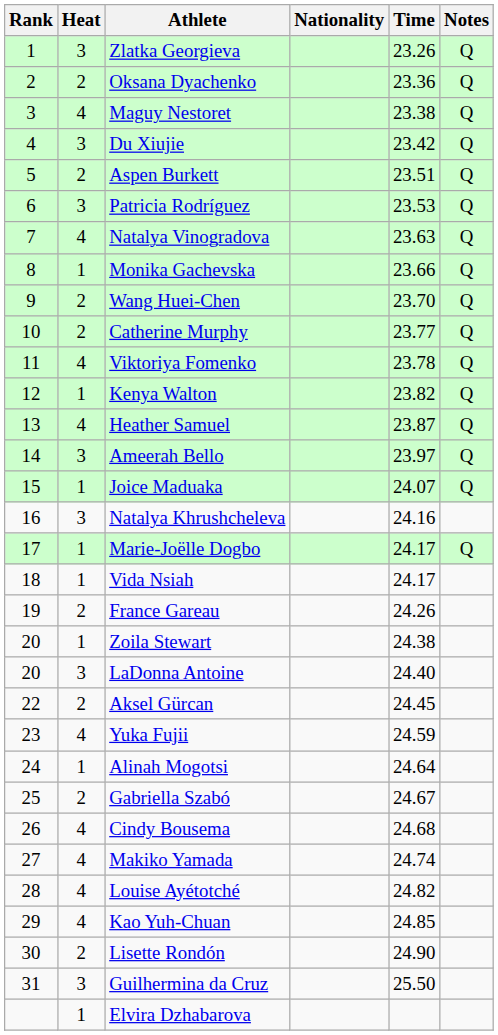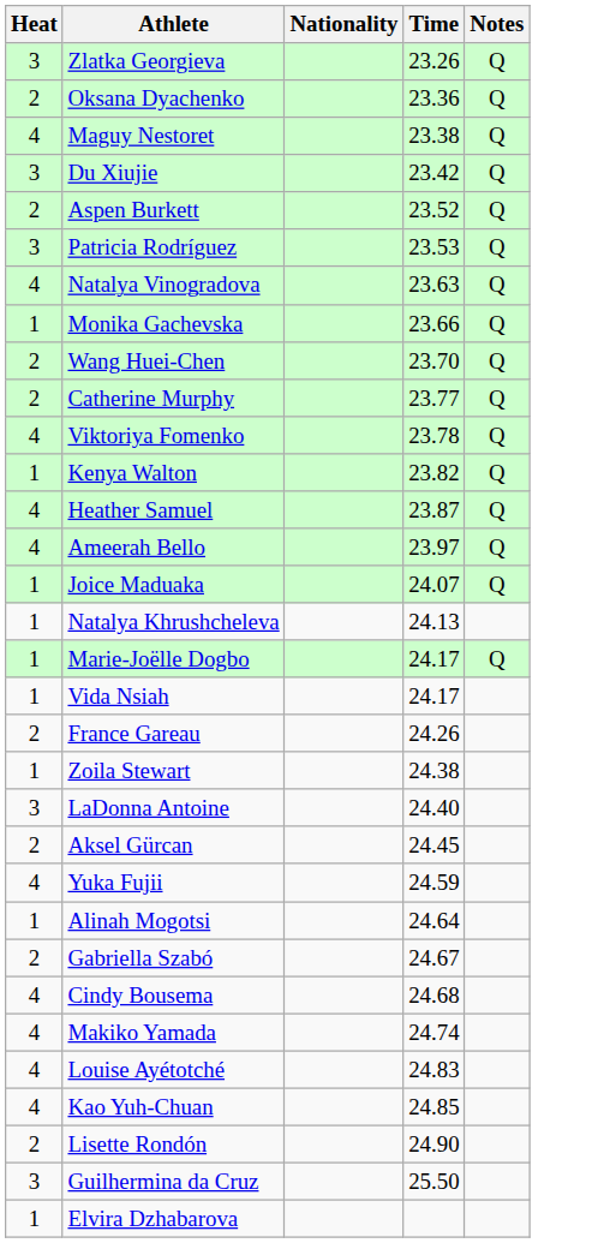- column: Rank | 1 | 2 | 3 | 4 | 5 | 6 | 7 | 8 | 9 | 10 | 11 | 12 | 13 | 14 | 15 | 16 | 17 | 18 | 19 | 20 | 20 | 22 | 23 | 24 | 25 | 26 | 27 | 28 | 29 | 30 | 31
Aspen Burkett | Time: 23.51 -> 23.52
Ameerah Bello | Heat: 3 -> 4
Natalya Khrushcheleva | Heat: 3 -> 1
Natalya Khrushcheleva | Time: 24.16 -> 24.13
Louise Ayétotché | Time: 24.82 -> 24.83
